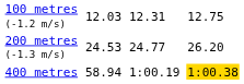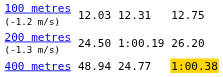200 metres (-1.3 m/s) | column 3: 24.53 -> 24.50
200 metres (-1.3 m/s) | column 5: 24.77 -> 1:00.19
400 metres | column 3: 58.94 -> 48.94
400 metres | column 5: 1:00.19 -> 24.77
